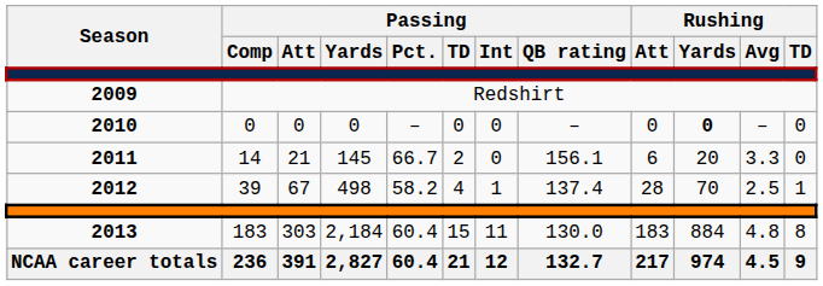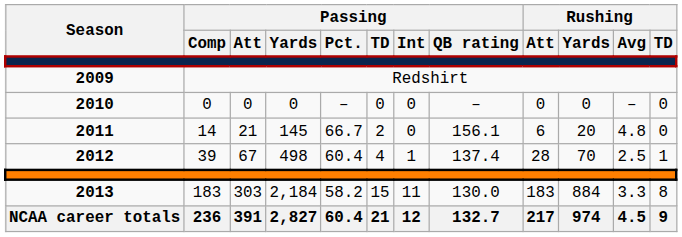2010 | Rushing / Yards: bold -> normal
2011 | Rushing / Avg: 3.3 -> 4.8
2012 | Passing / Pct.: 58.2 -> 60.4
2013 | Passing / Pct.: 60.4 -> 58.2
2013 | Rushing / Avg: 4.8 -> 3.3
